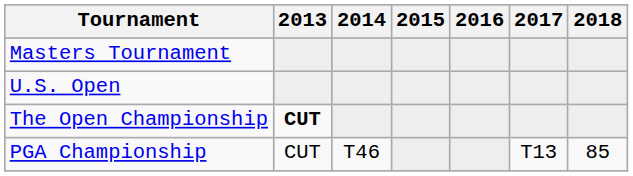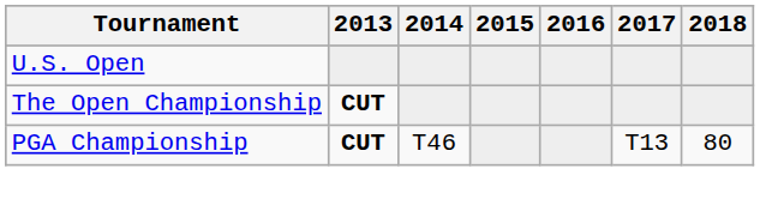- row: Masters Tournament
PGA Championship | 2013: normal -> bold
PGA Championship | 2018: 85 -> 80
